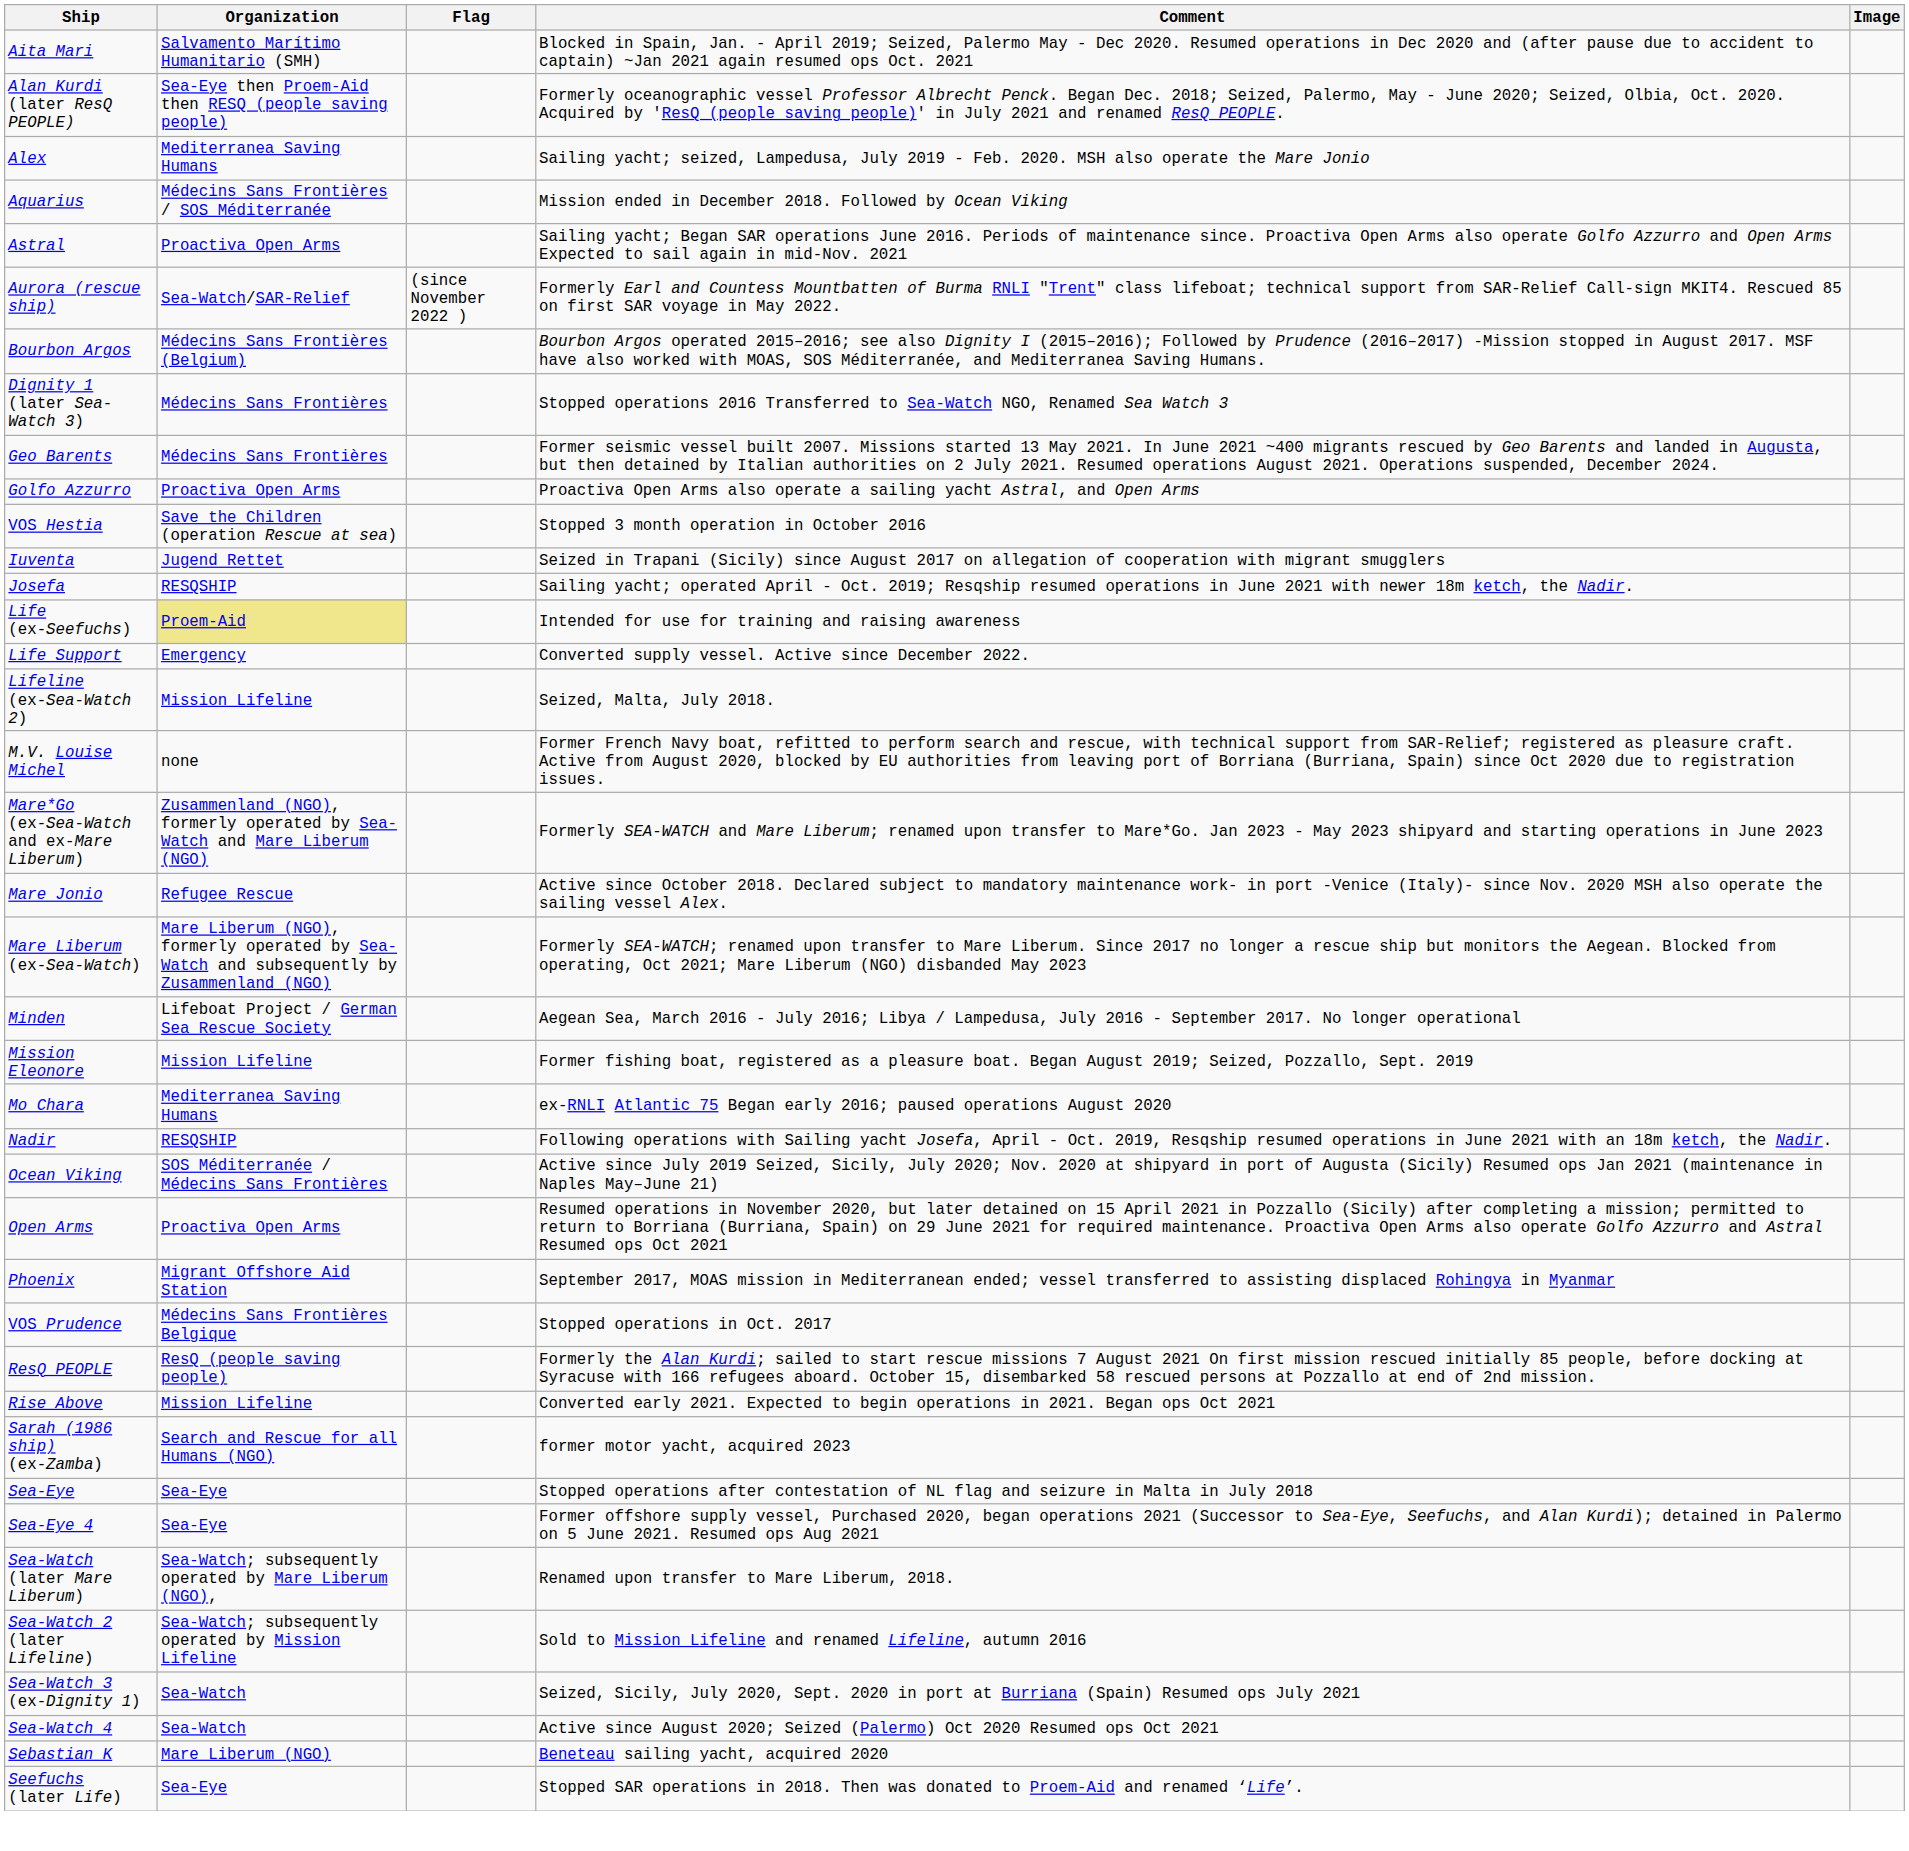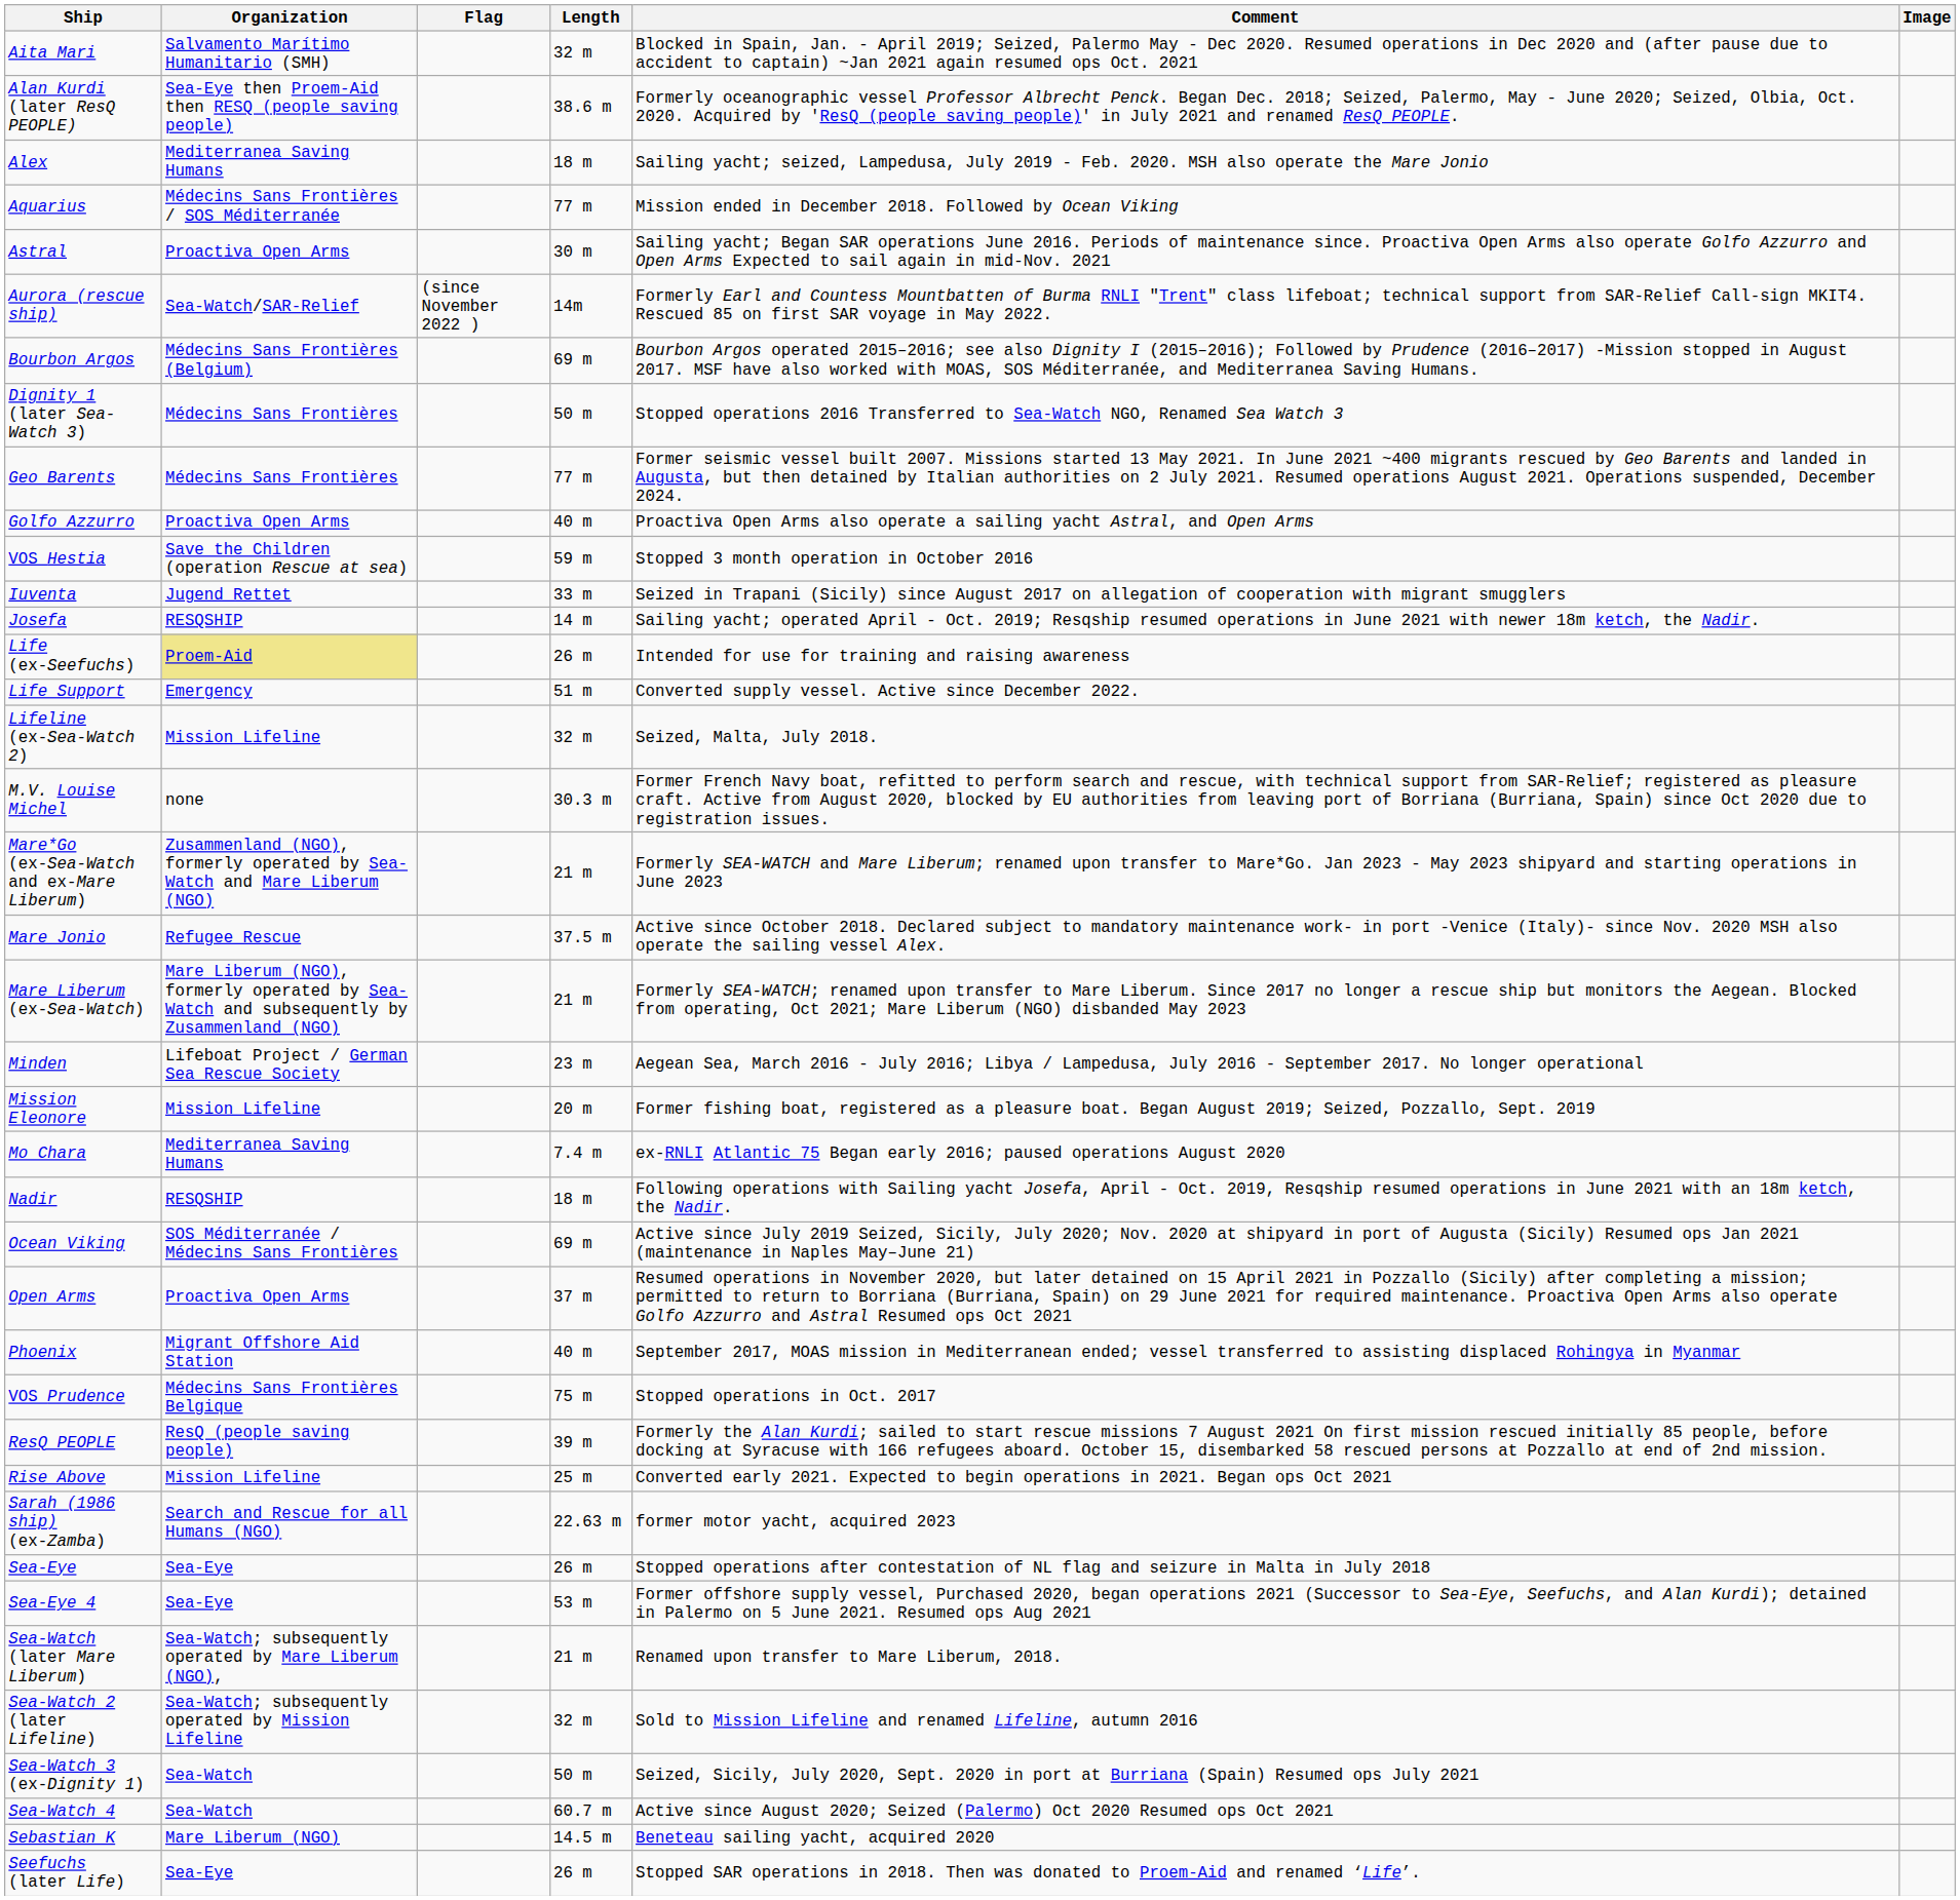+ column: Length | 32 m | 38.6 m | 18 m | 77 m | 30 m | 14m | 69 m | 50 m | 77 m | 40 m | 59 m | 33 m | 14 m | 26 m | 51 m | 32 m | 30.3 m | 21 m | 37.5 m | 21 m | 23 m | 20 m | 7.4 m | 18 m | 69 m | 37 m | 40 m | 75 m | 39 m | 25 m | 22.63 m | 26 m | 53 m | 21 m | 32 m | 50 m | 60.7 m | 14.5 m | 26 m
